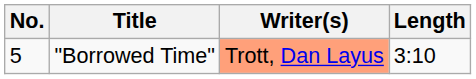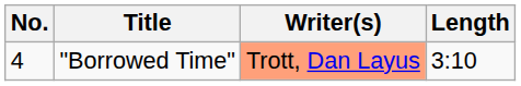"Borrowed Time" | No.: 5 -> 4
